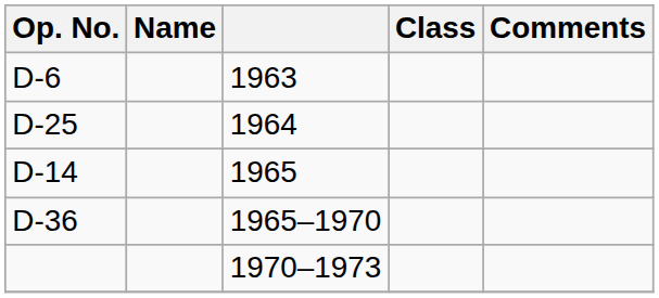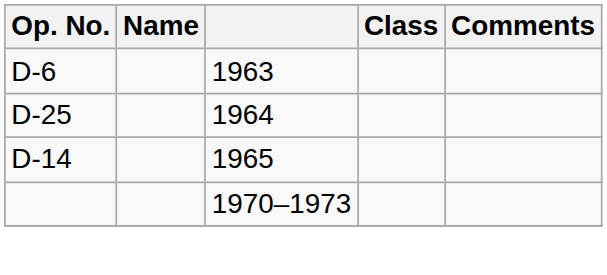- row: D-36 | 1965–1970
